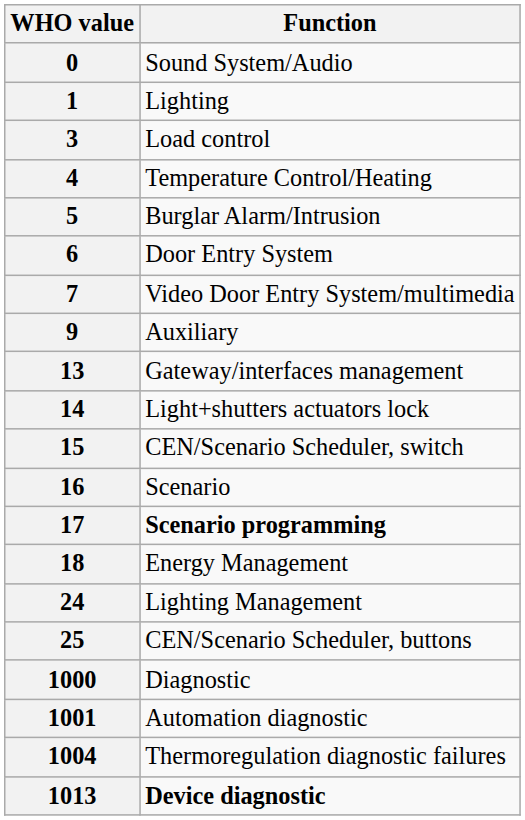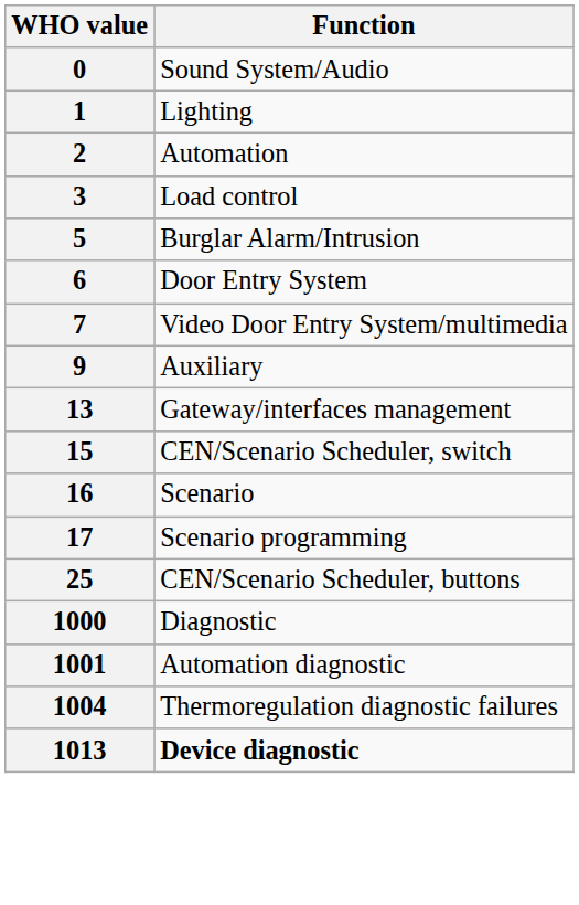+ row: 2 | Automation
- row: 4 | Temperature Control/Heating
- row: 14 | Light+shutters actuators lock
17 | Function: bold -> normal
- row: 18 | Energy Management
- row: 24 | Lighting Management
